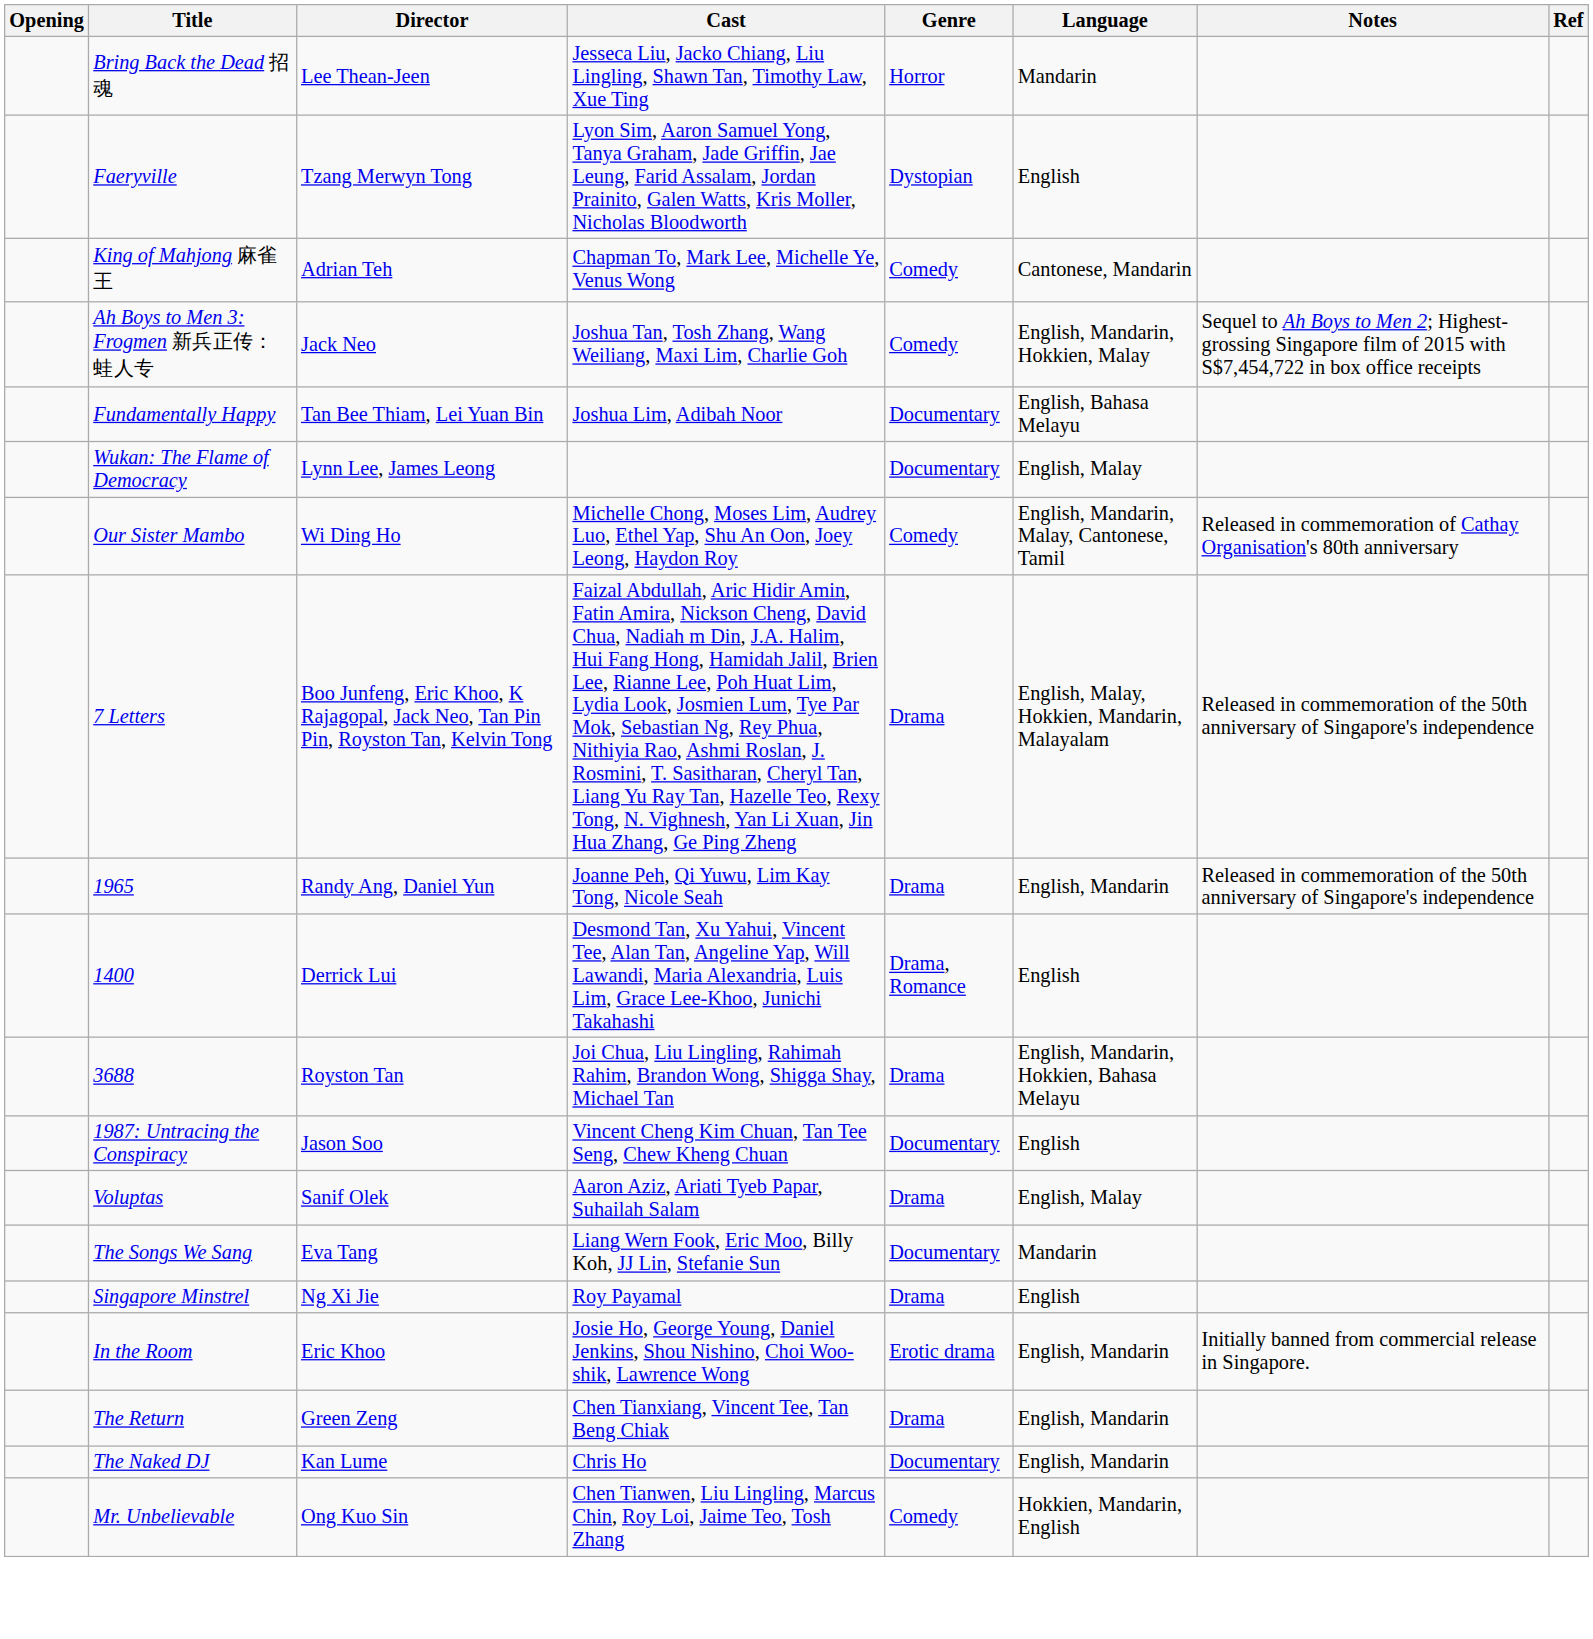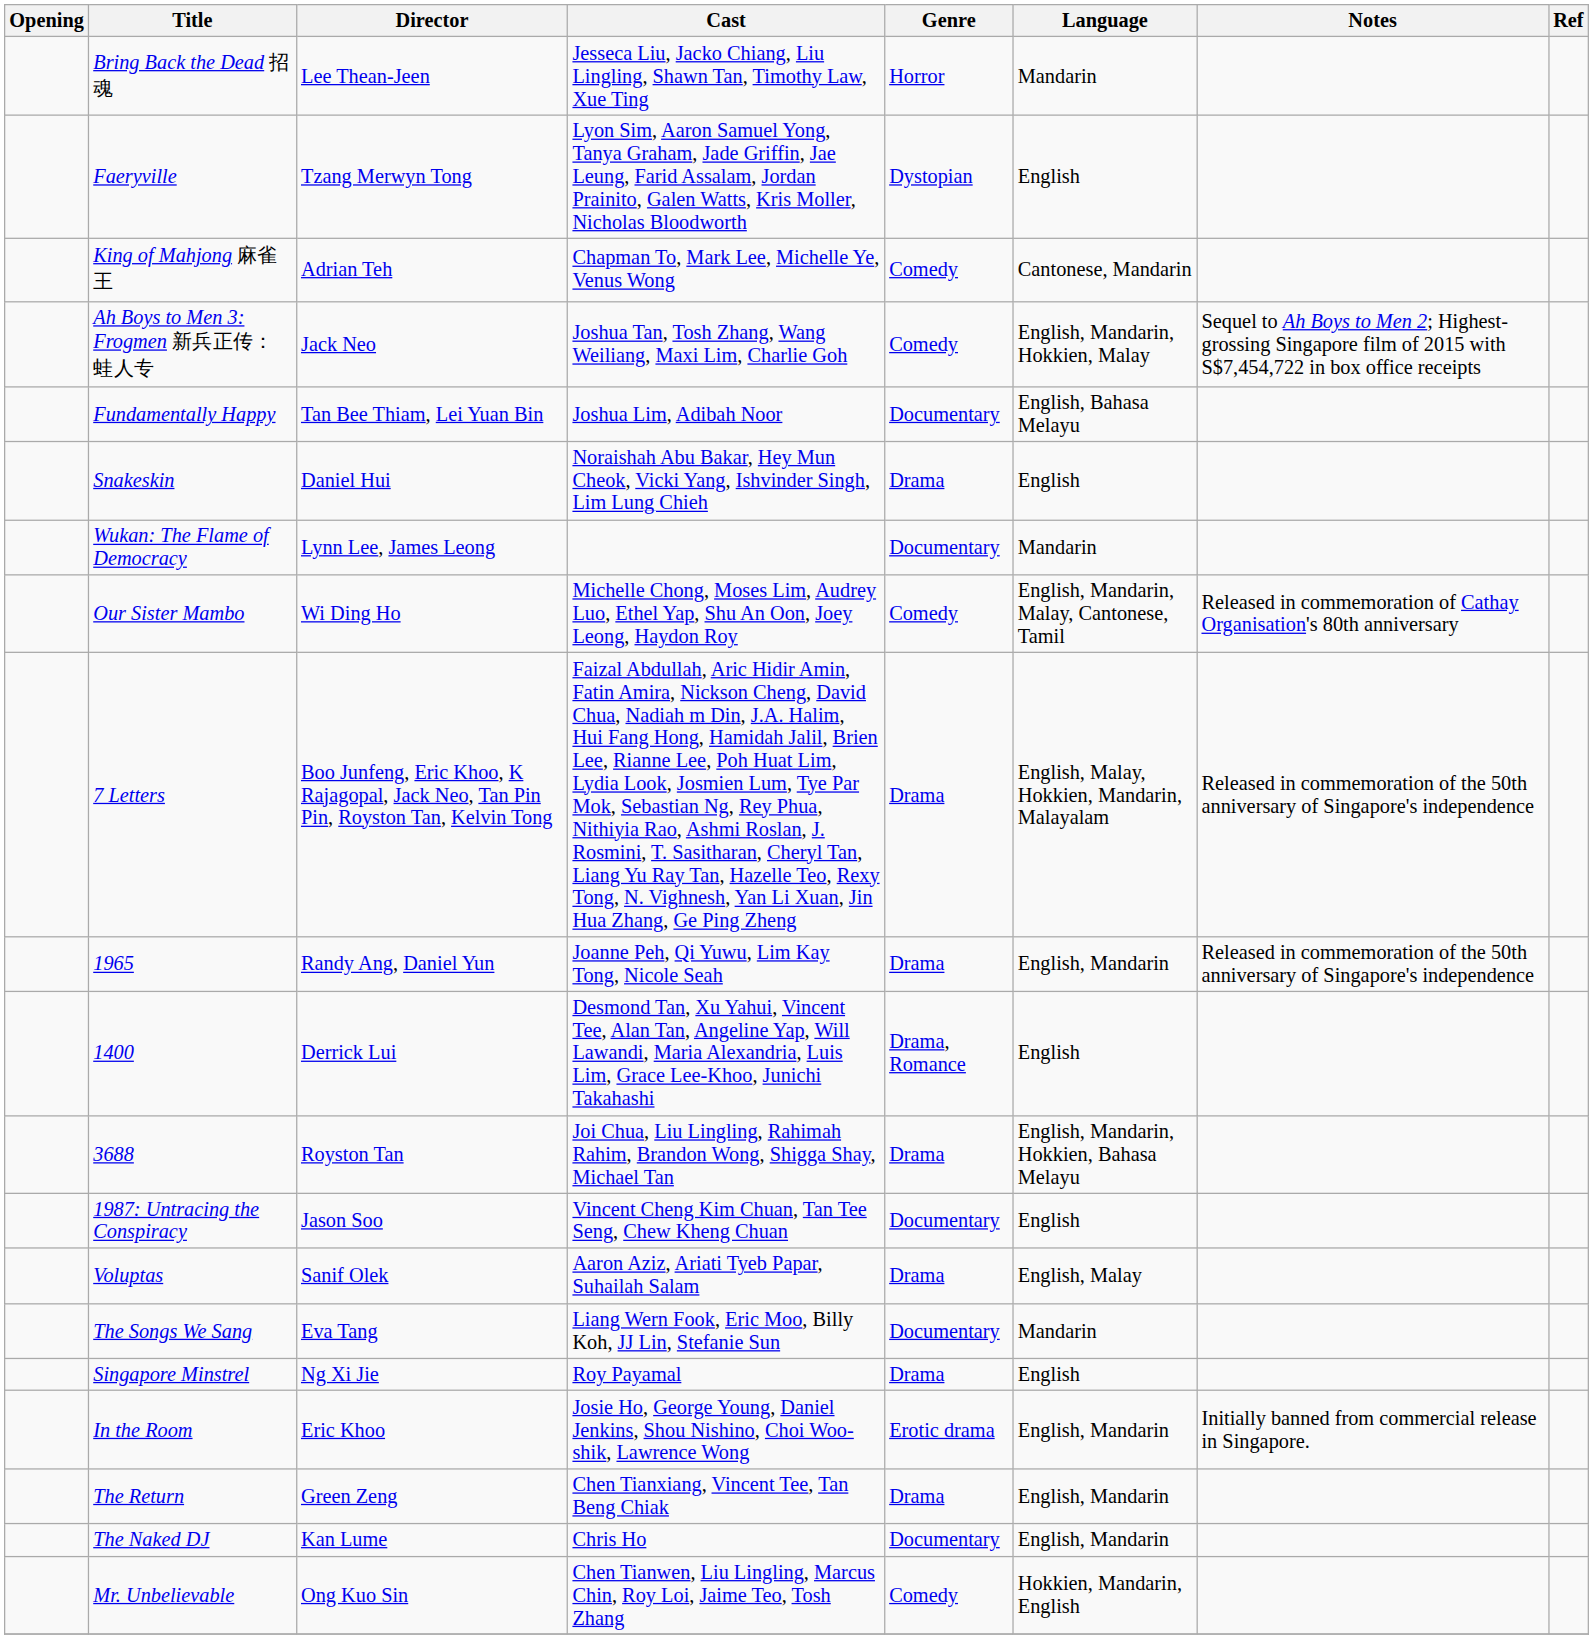+ row: Snakeskin | Daniel Hui | Noraishah Abu Bakar, Hey Mun Cheok, Vicki Yang, Ishvinder Singh, Lim Lung Chieh | Drama | English
Wukan: The Flame of Democracy | Language: English, Malay -> Mandarin
